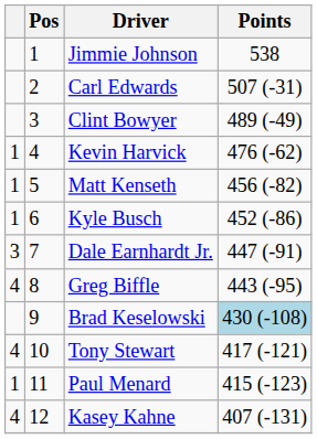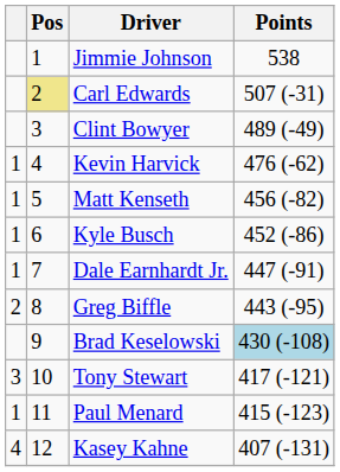Carl Edwards | Pos: no background -> khaki background
Dale Earnhardt Jr. | column 1: 3 -> 1
Greg Biffle | column 1: 4 -> 2
Tony Stewart | column 1: 4 -> 3
